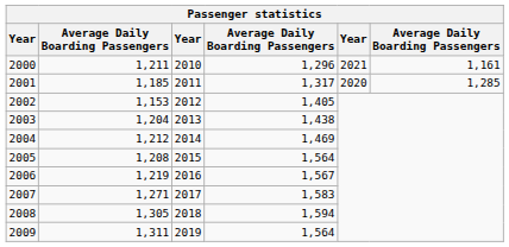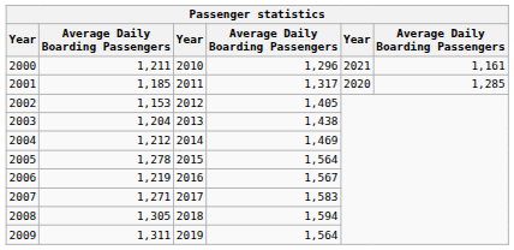2005 | column 2: 1,208 -> 1,278
